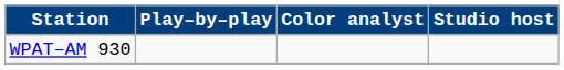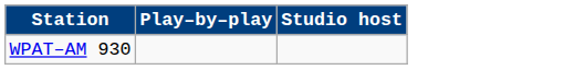- column: Color analyst
